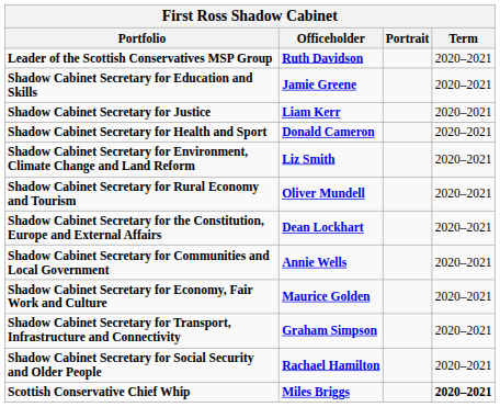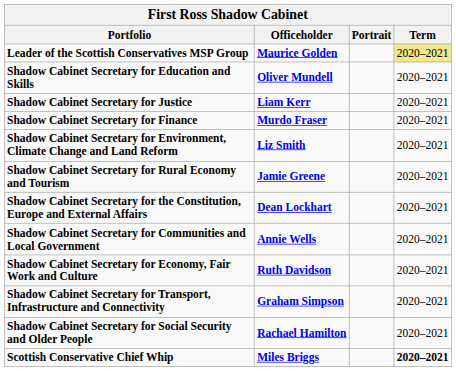Leader of the Scottish Conservatives MSP Group | Officeholder: Ruth Davidson -> Maurice Golden
Leader of the Scottish Conservatives MSP Group | Term: no background -> khaki background
Shadow Cabinet Secretary for Education and Skills | Officeholder: Jamie Greene -> Oliver Mundell
- row: Shadow Cabinet Secretary for Health and Sport | Donald Cameron | 2020–2021
+ row: Shadow Cabinet Secretary for Finance | Murdo Fraser | 2020–2021
Shadow Cabinet Secretary for Rural Economy and Tourism | Officeholder: Oliver Mundell -> Jamie Greene
Shadow Cabinet Secretary for Economy, Fair Work and Culture | Officeholder: Maurice Golden -> Ruth Davidson
